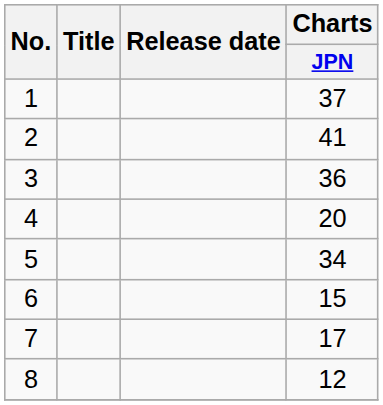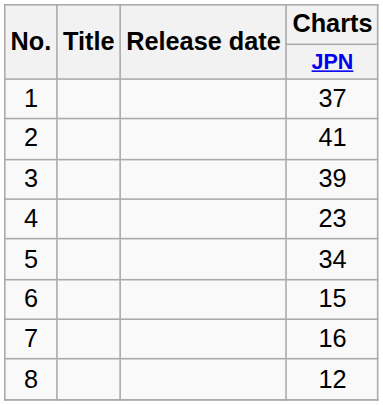3 | Charts / JPN: 36 -> 39
4 | Charts / JPN: 20 -> 23
7 | Charts / JPN: 17 -> 16
